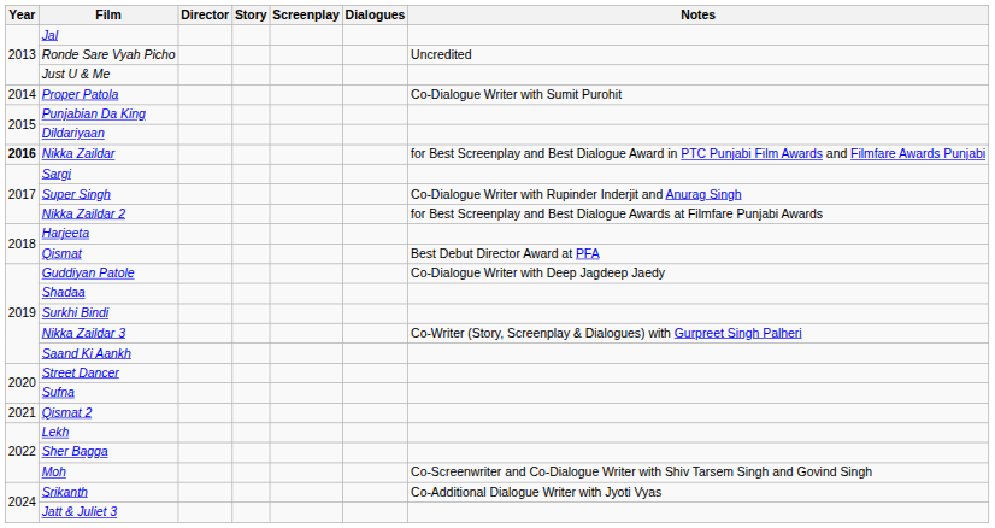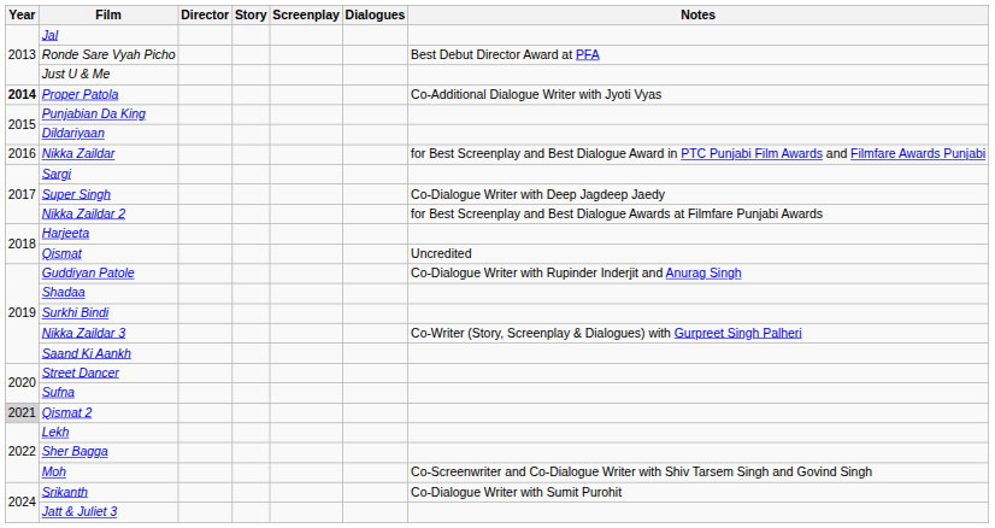Ronde Sare Vyah Picho | Notes: Uncredited -> Best Debut Director Award at PFA
Proper Patola | Year: normal -> bold
Proper Patola | Notes: Co-Dialogue Writer with Sumit Purohit -> Co-Additional Dialogue Writer with Jyoti Vyas
Nikka Zaildar | Year: bold -> normal
Super Singh | Notes: Co-Dialogue Writer with Rupinder Inderjit and Anurag Singh -> Co-Dialogue Writer with Deep Jagdeep Jaedy
Qismat | Notes: Best Debut Director Award at PFA -> Uncredited
Guddiyan Patole | Notes: Co-Dialogue Writer with Deep Jagdeep Jaedy -> Co-Dialogue Writer with Rupinder Inderjit and Anurag Singh
Qismat 2 | Year: no background -> lightgrey background
Srikanth | Notes: Co-Additional Dialogue Writer with Jyoti Vyas -> Co-Dialogue Writer with Sumit Purohit
